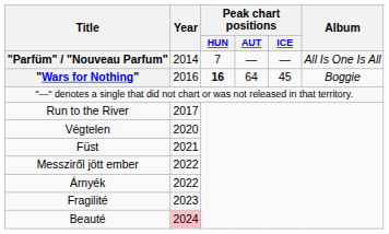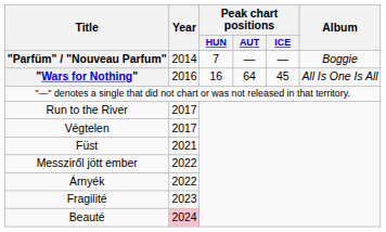"Parfüm" / "Nouveau Parfum" | Album: All Is One Is All -> Boggie
"Wars for Nothing" | Peak chart positions / HUN: bold -> normal
"Wars for Nothing" | Album: Boggie -> All Is One Is All
Végtelen | Year: 2020 -> 2017
